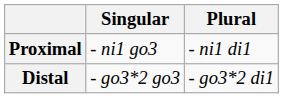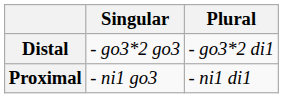rows swapped: Proximal <-> Distal
